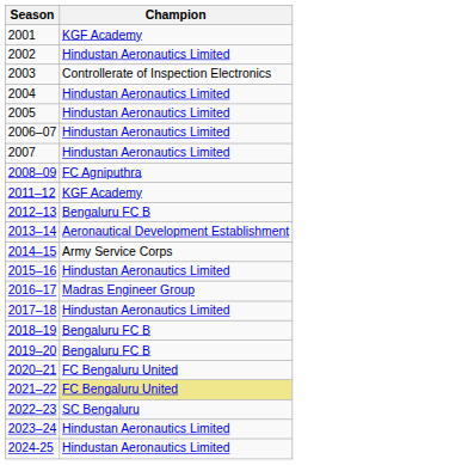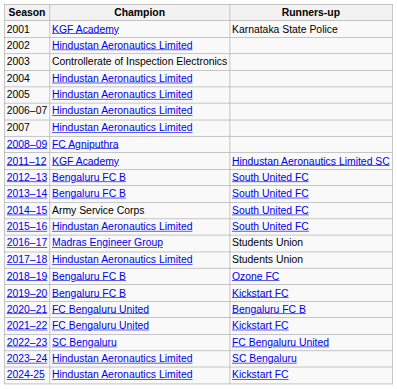+ column: Runners-up | Karnataka State Police | Hindustan Aeronautics Limited SC | South United FC | South United FC | South United FC | South United FC | Students Union | Students Union | Ozone FC | Kickstart FC | Bengaluru FC B | Kickstart FC | FC Bengaluru United | SC Bengaluru | Kickstart FC
2013–14 | Champion: Aeronautical Development Establishment -> Bengaluru FC B
2021–22 | Champion: khaki background -> no background
